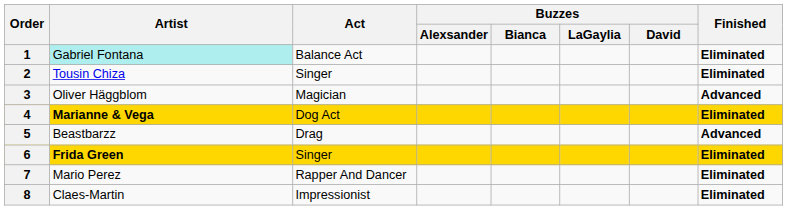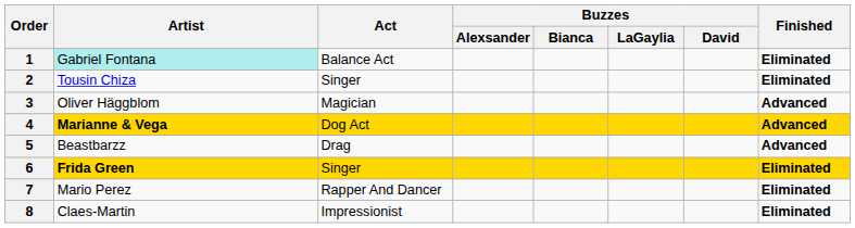4 | Finished: Eliminated -> Advanced
